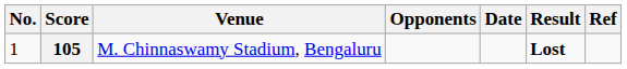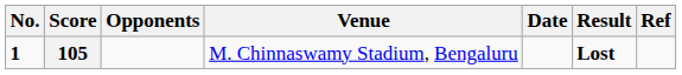columns swapped: Opponents <-> Venue
105 | No.: normal -> bold
